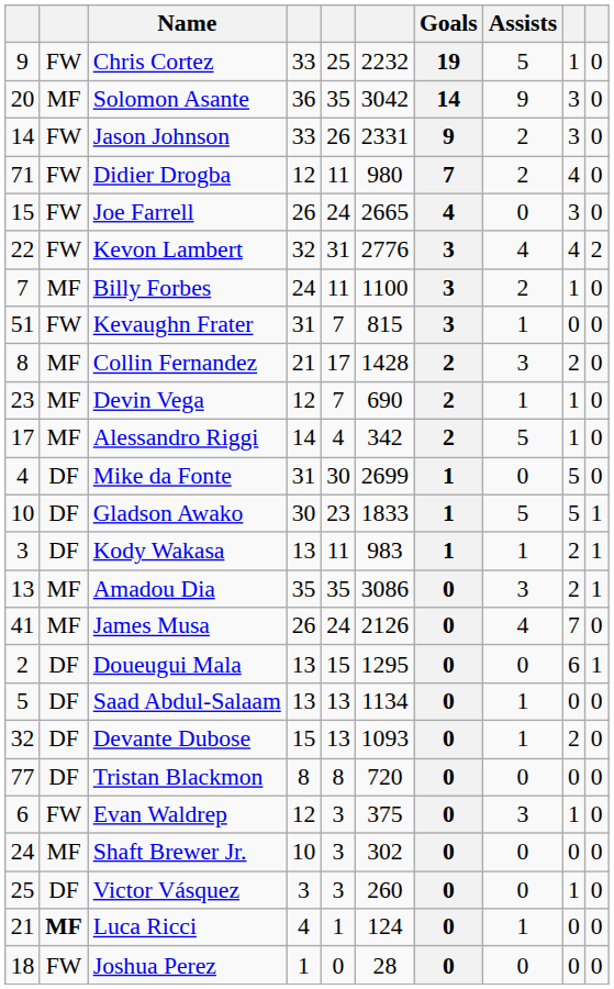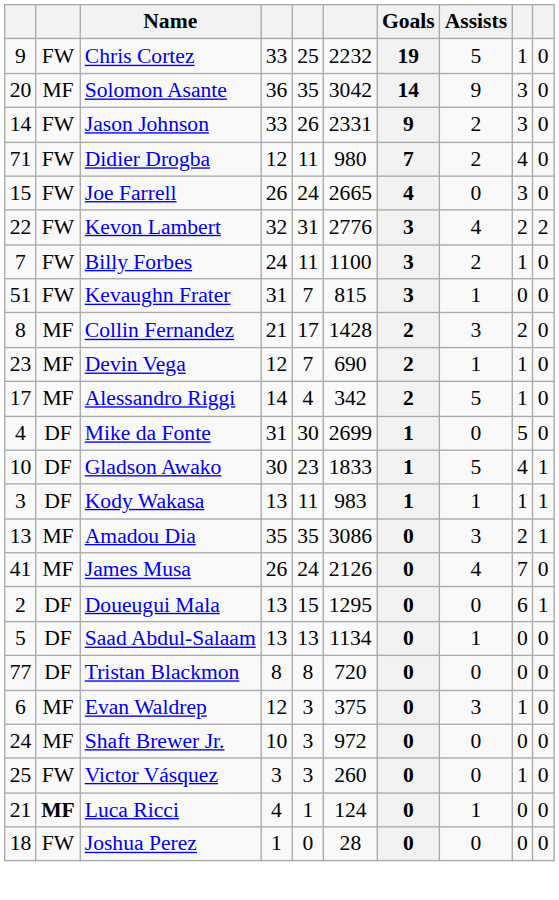Kevon Lambert | column 9: 4 -> 2
Billy Forbes | column 2: MF -> FW
Gladson Awako | column 9: 5 -> 4
Kody Wakasa | column 9: 2 -> 1
- row: 32 | DF | Devante Dubose | 15 | 13 | 1093 | 0 | 1 | 2 | 0
Evan Waldrep | column 2: FW -> MF
Shaft Brewer Jr. | column 6: 302 -> 972
Victor Vásquez | column 2: DF -> FW
